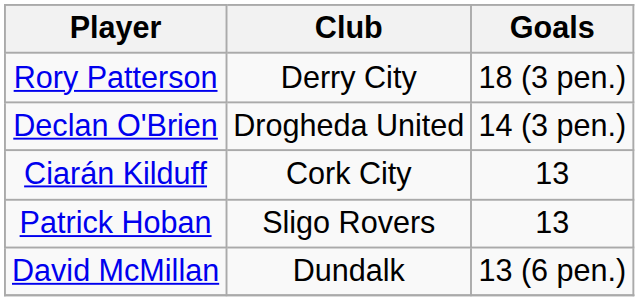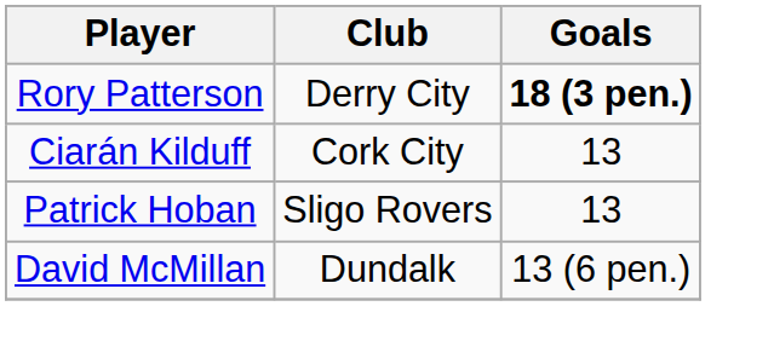Rory Patterson | Goals: normal -> bold
- row: Declan O'Brien | Drogheda United | 14 (3 pen.)
